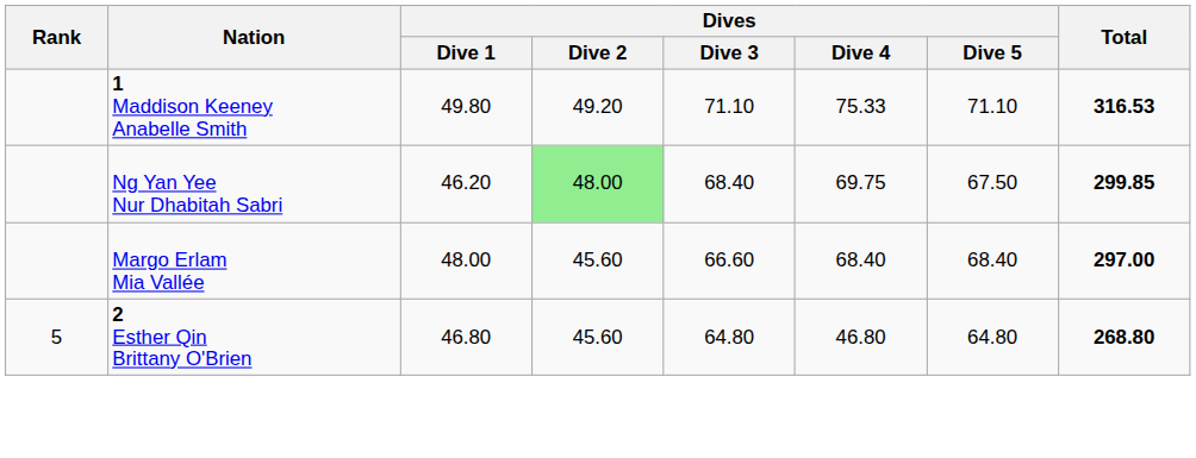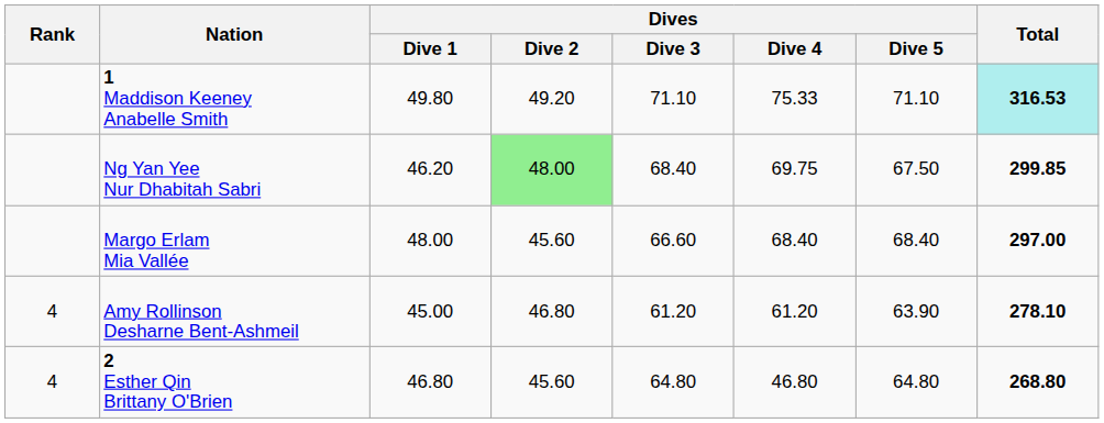1 Maddison Keeney Anabelle Smith | Total: no background -> paleturquoise background
+ row: 4 | Amy Rollinson Desharne Bent-Ashmeil | 45.00 | 46.80 | 61.20 | 61.20 | 63.90 | 278.10
2 Esther Qin Brittany O'Brien | Rank: 5 -> 4
